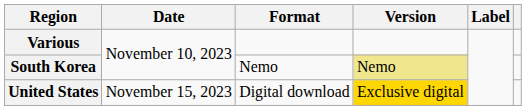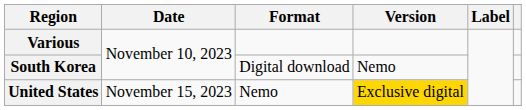South Korea | Format: Nemo -> Digital download
South Korea | Version: khaki background -> no background
United States | Format: Digital download -> Nemo
